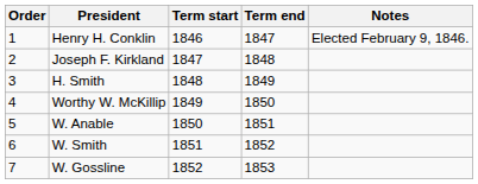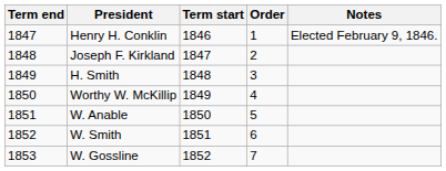columns swapped: Order <-> Term end
